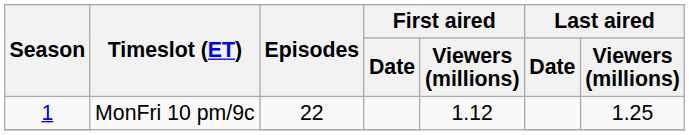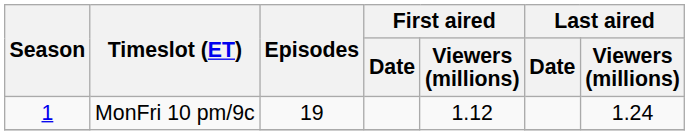1 / MonFri 10 pm/9c | Episodes: 22 -> 19
1 / MonFri 10 pm/9c | Last aired / Viewers (millions): 1.25 -> 1.24
